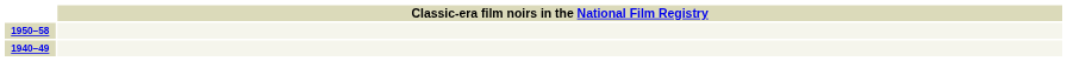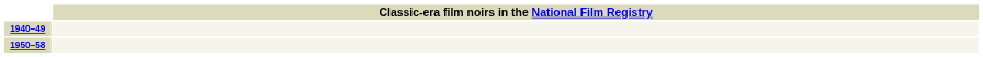rows swapped: 1940–49 <-> 1950–58
